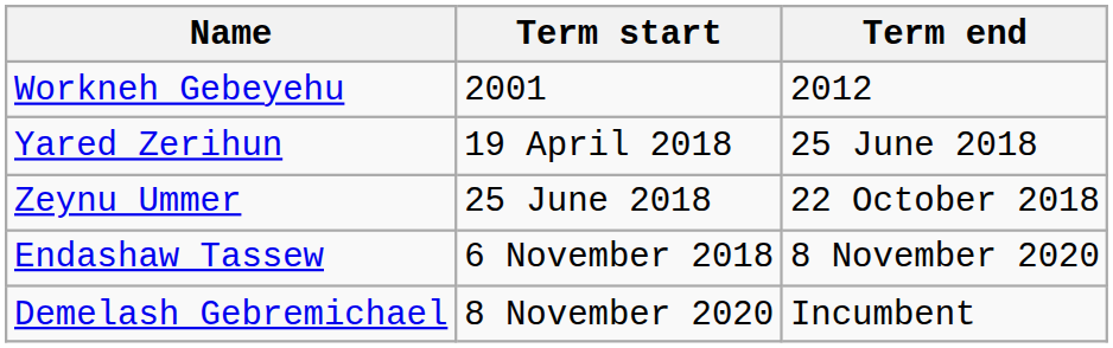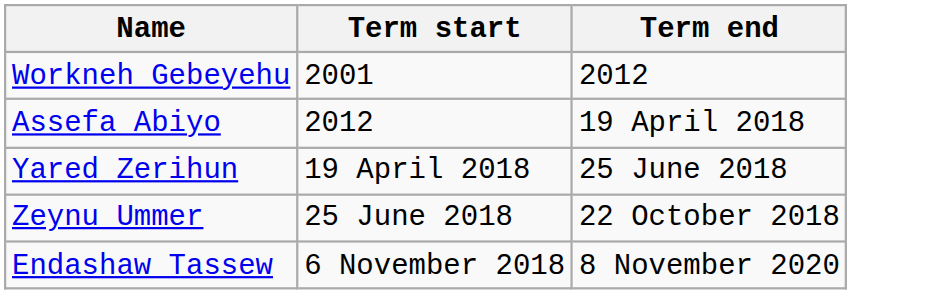+ row: Assefa Abiyo | 2012 | 19 April 2018
- row: Demelash Gebremichael | 8 November 2020 | Incumbent
